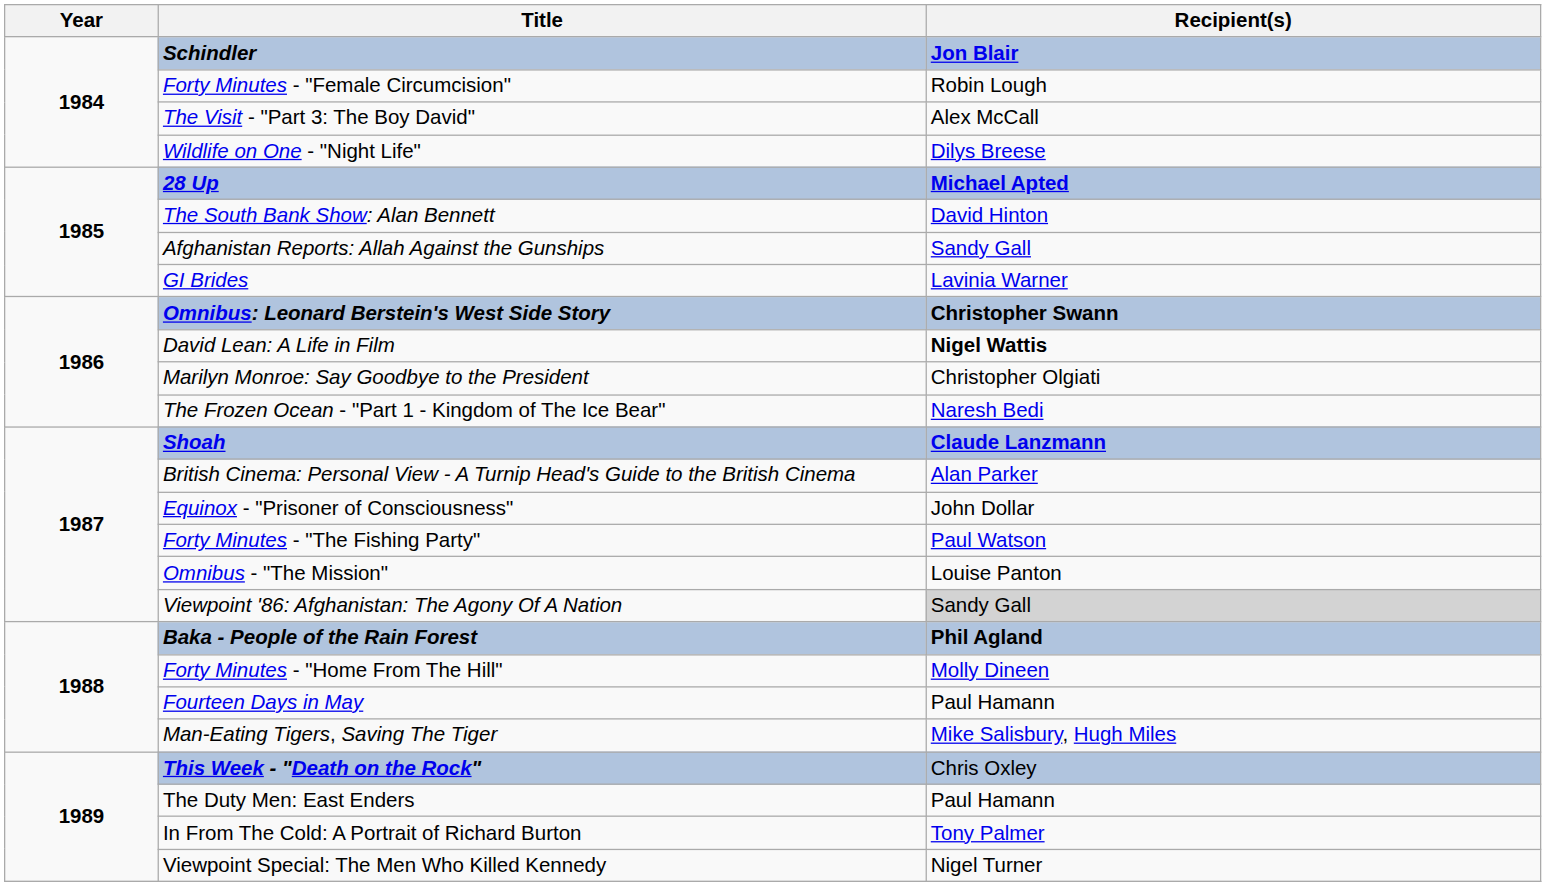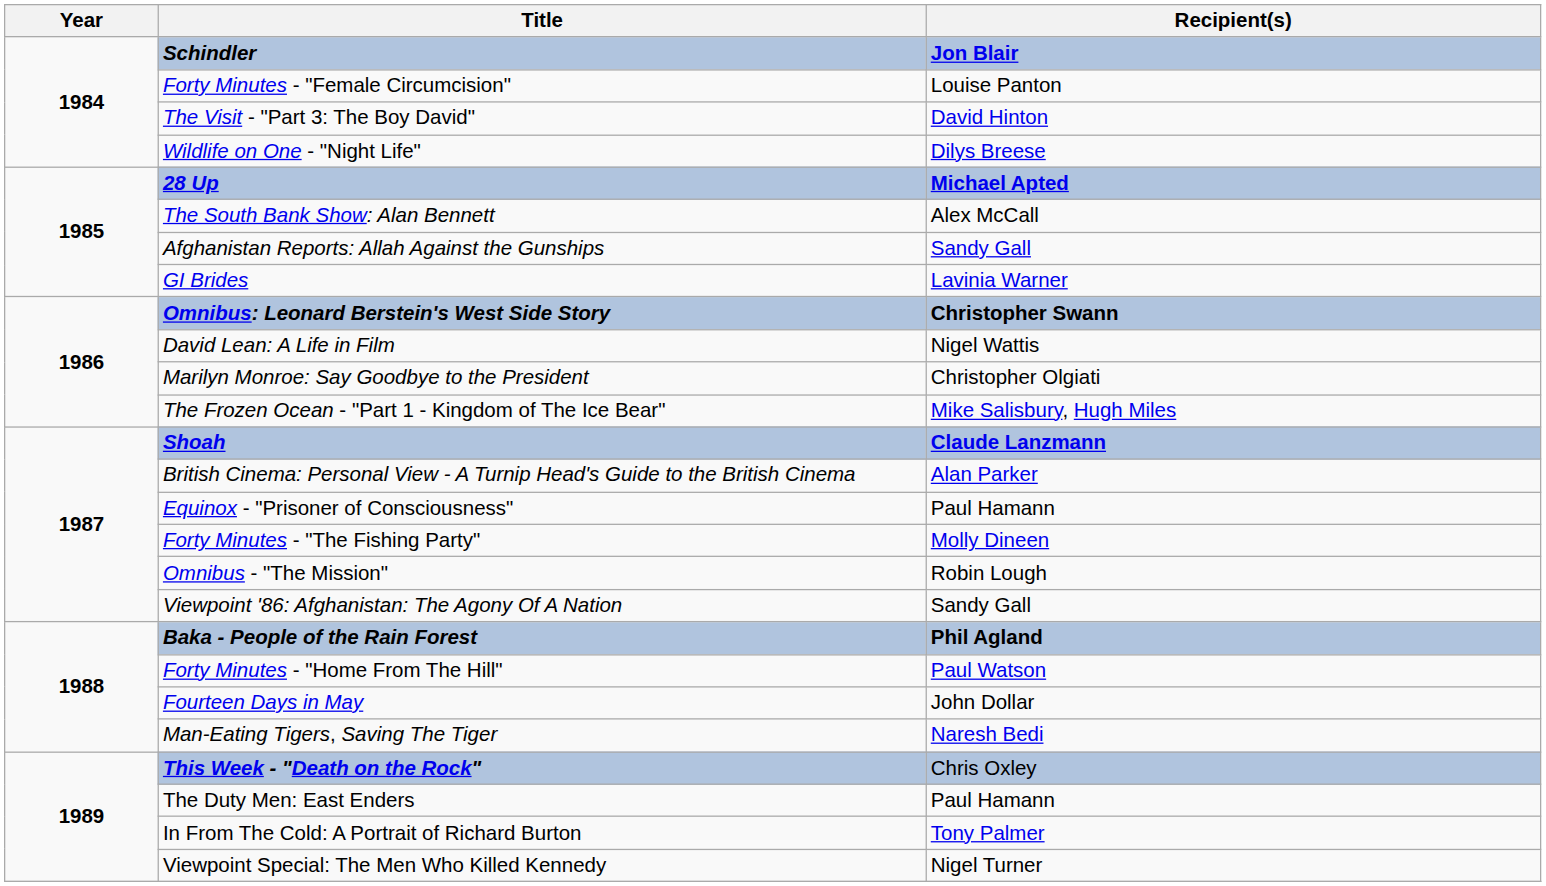Forty Minutes - "Female Circumcision" | Recipient(s): Robin Lough -> Louise Panton
The Visit - "Part 3: The Boy David" | Recipient(s): Alex McCall -> David Hinton
The South Bank Show: Alan Bennett | Recipient(s): David Hinton -> Alex McCall
David Lean: A Life in Film | Recipient(s): bold -> normal
The Frozen Ocean - "Part 1 - Kingdom of The Ice Bear" | Recipient(s): Naresh Bedi -> Mike Salisbury, Hugh Miles
Equinox - "Prisoner of Consciousness" | Recipient(s): John Dollar -> Paul Hamann
Forty Minutes - "The Fishing Party" | Recipient(s): Paul Watson -> Molly Dineen
Omnibus - "The Mission" | Recipient(s): Louise Panton -> Robin Lough
Viewpoint '86: Afghanistan: The Agony Of A Nation | Recipient(s): lightgrey background -> no background
Forty Minutes - "Home From The Hill" | Recipient(s): Molly Dineen -> Paul Watson
Fourteen Days in May | Recipient(s): Paul Hamann -> John Dollar
Man-Eating Tigers, Saving The Tiger | Recipient(s): Mike Salisbury, Hugh Miles -> Naresh Bedi
